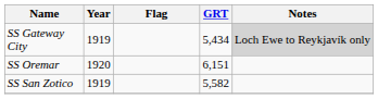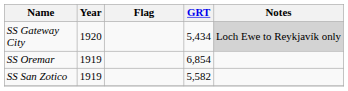SS Gateway City | Year: 1919 -> 1920
SS Oremar | Year: 1920 -> 1919
SS Oremar | GRT: 6,151 -> 6,854
